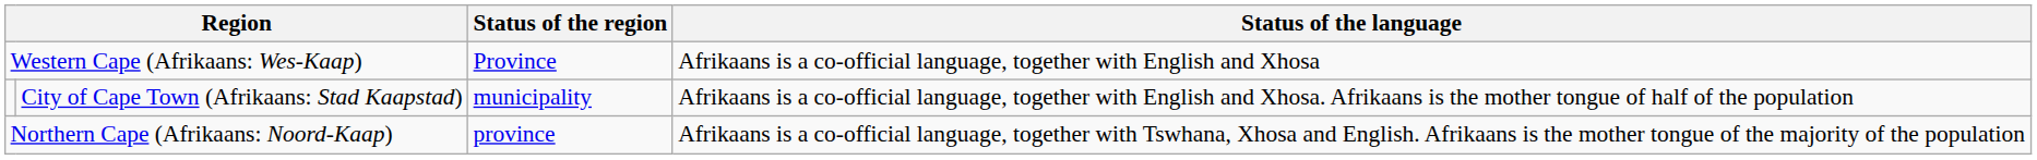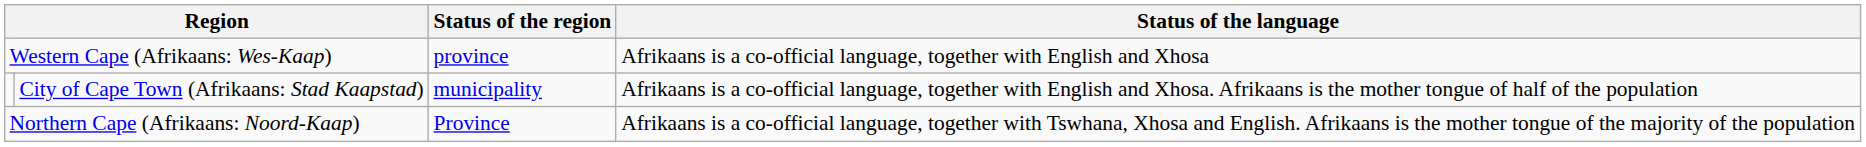Western Cape (Afrikaans: Wes-Kaap) | Status of the region: Province -> province
Northern Cape (Afrikaans: Noord-Kaap) | Status of the region: province -> Province
